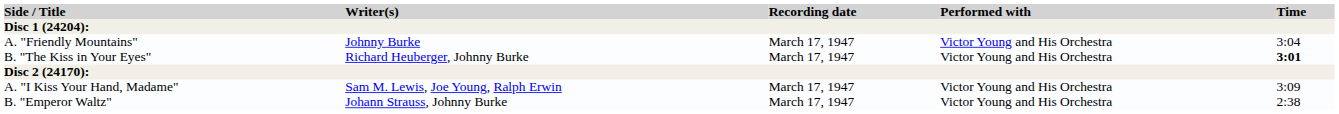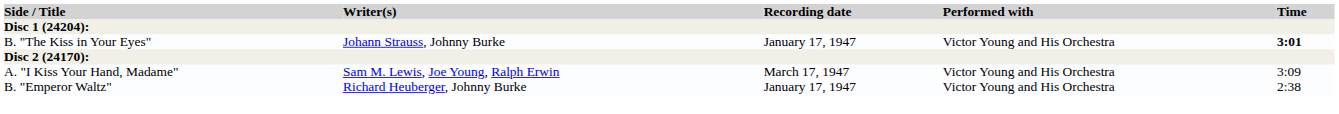- row: A. "Friendly Mountains" | Johnny Burke | March 17, 1947 | Victor Young and His Orchestra | 3:04
B. "The Kiss in Your Eyes" | Writer(s): Richard Heuberger, Johnny Burke -> Johann Strauss, Johnny Burke
B. "The Kiss in Your Eyes" | Recording date: March 17, 1947 -> January 17, 1947
B. "Emperor Waltz" | Writer(s): Johann Strauss, Johnny Burke -> Richard Heuberger, Johnny Burke
B. "Emperor Waltz" | Recording date: March 17, 1947 -> January 17, 1947
